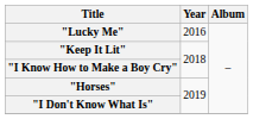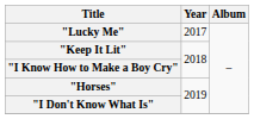"Lucky Me" | Year: 2016 -> 2017
